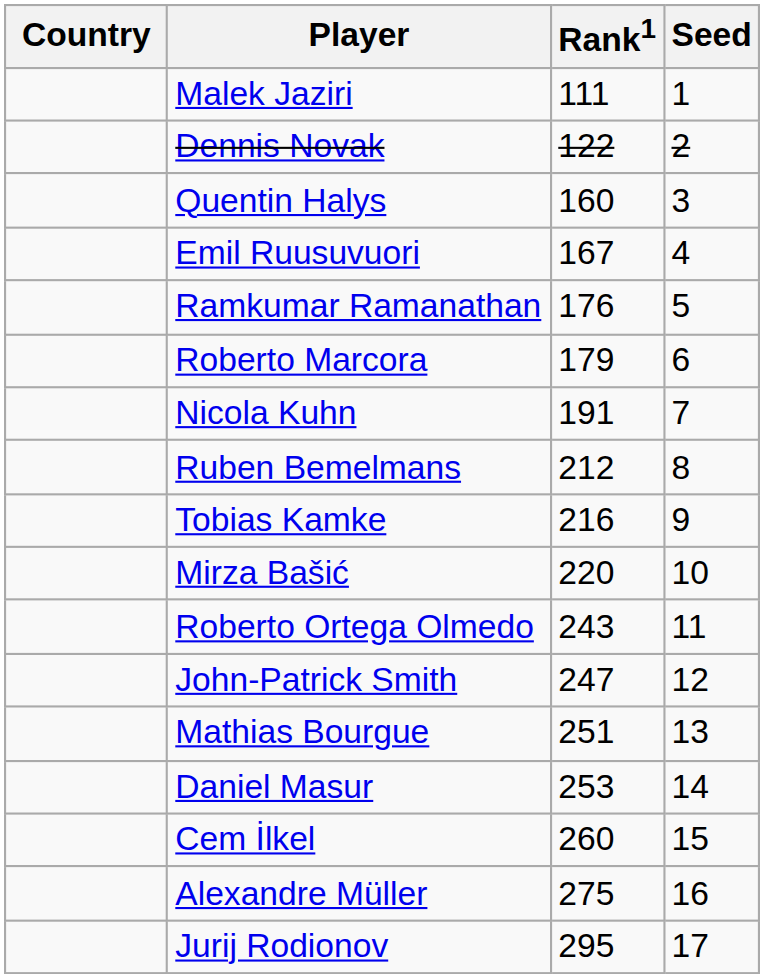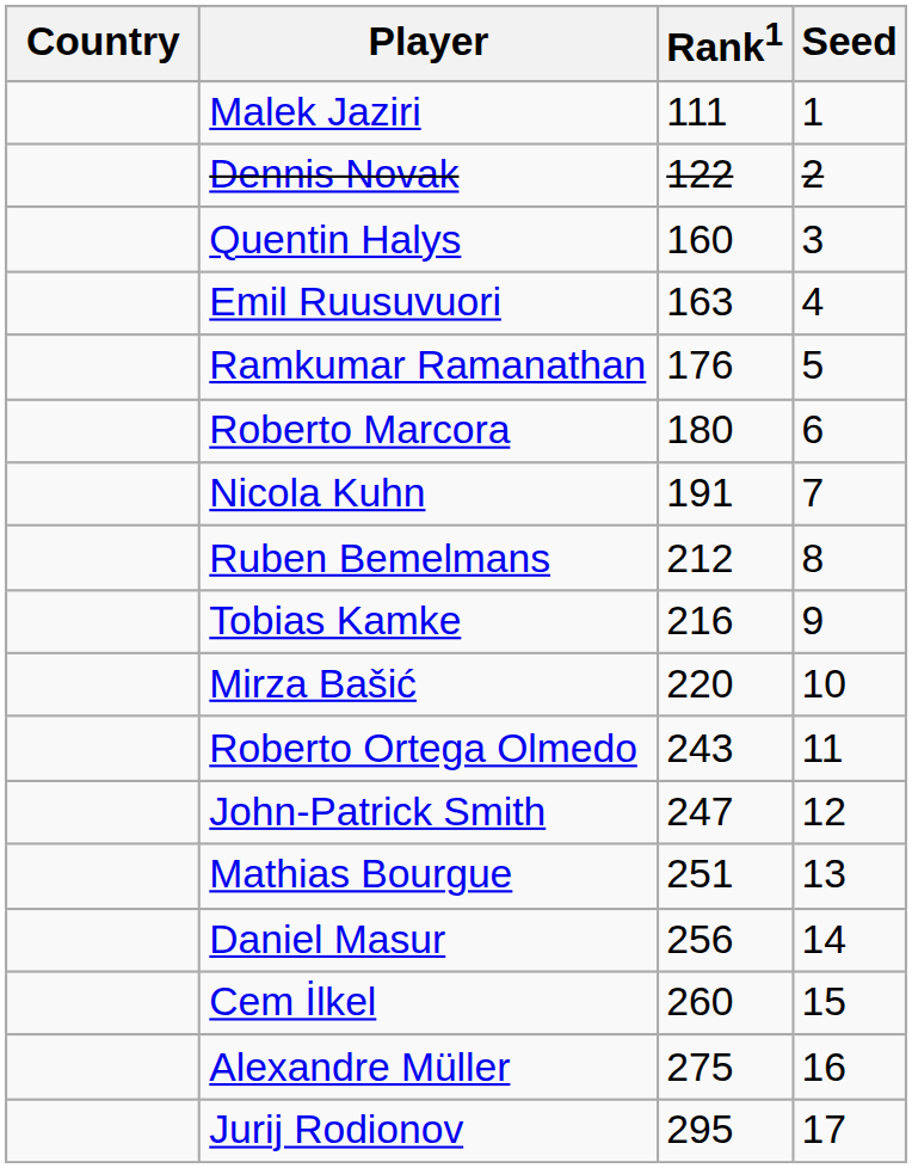Emil Ruusuvuori | Rank1: 167 -> 163
Roberto Marcora | Rank1: 179 -> 180
Daniel Masur | Rank1: 253 -> 256
